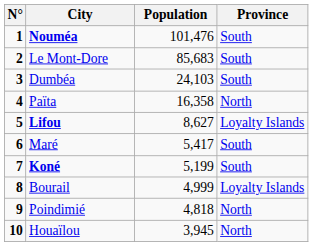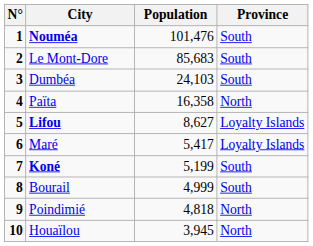Maré | Province: South -> Loyalty Islands
Bourail | Province: Loyalty Islands -> South
